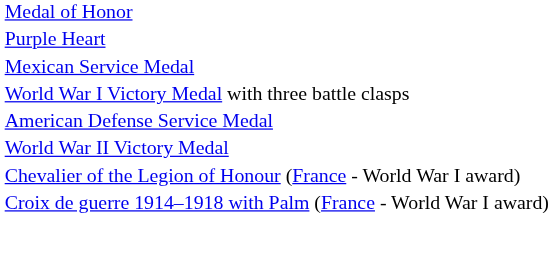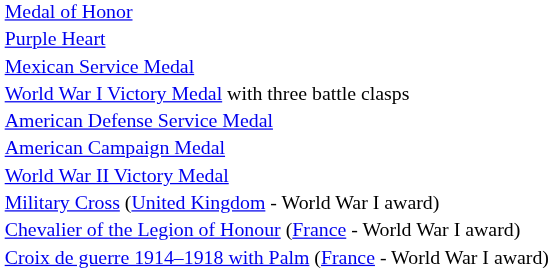+ row: American Campaign Medal
+ row: Military Cross (United Kingdom - World War I award)
